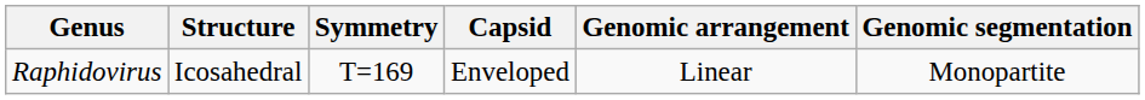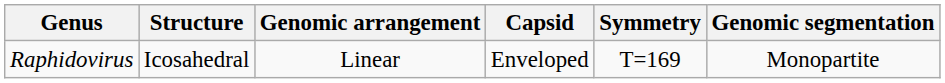columns swapped: Symmetry <-> Genomic arrangement
